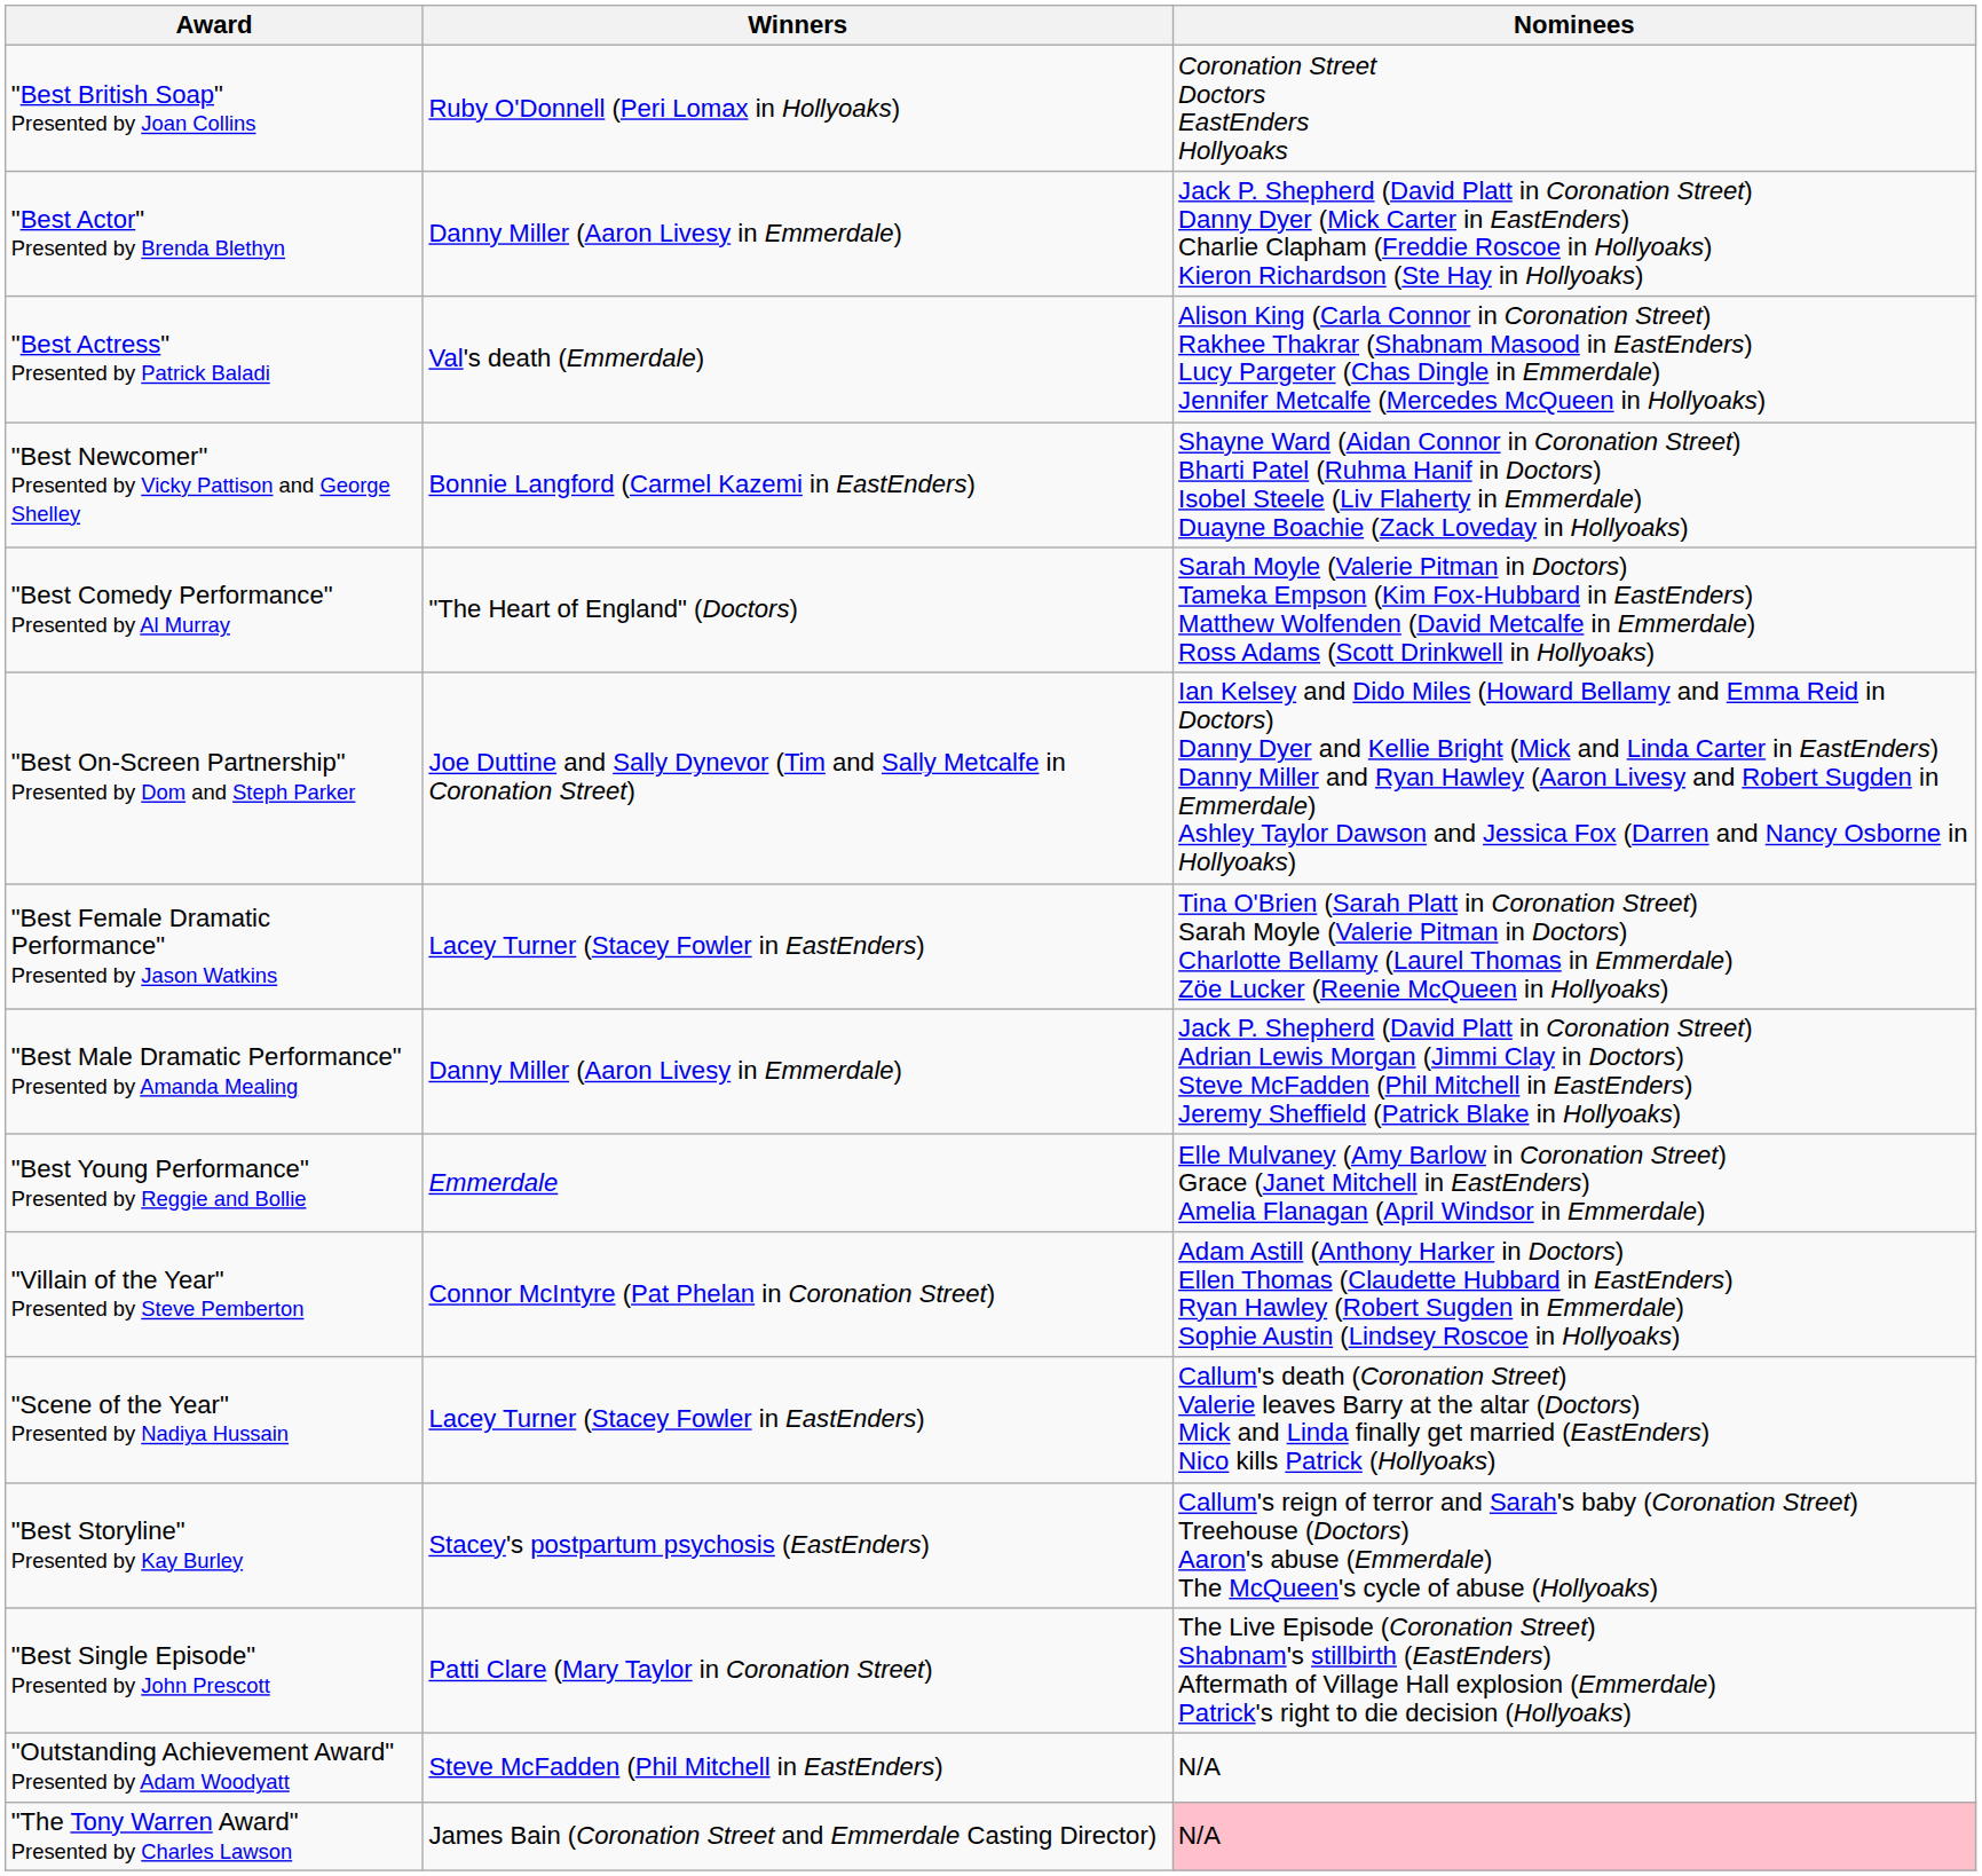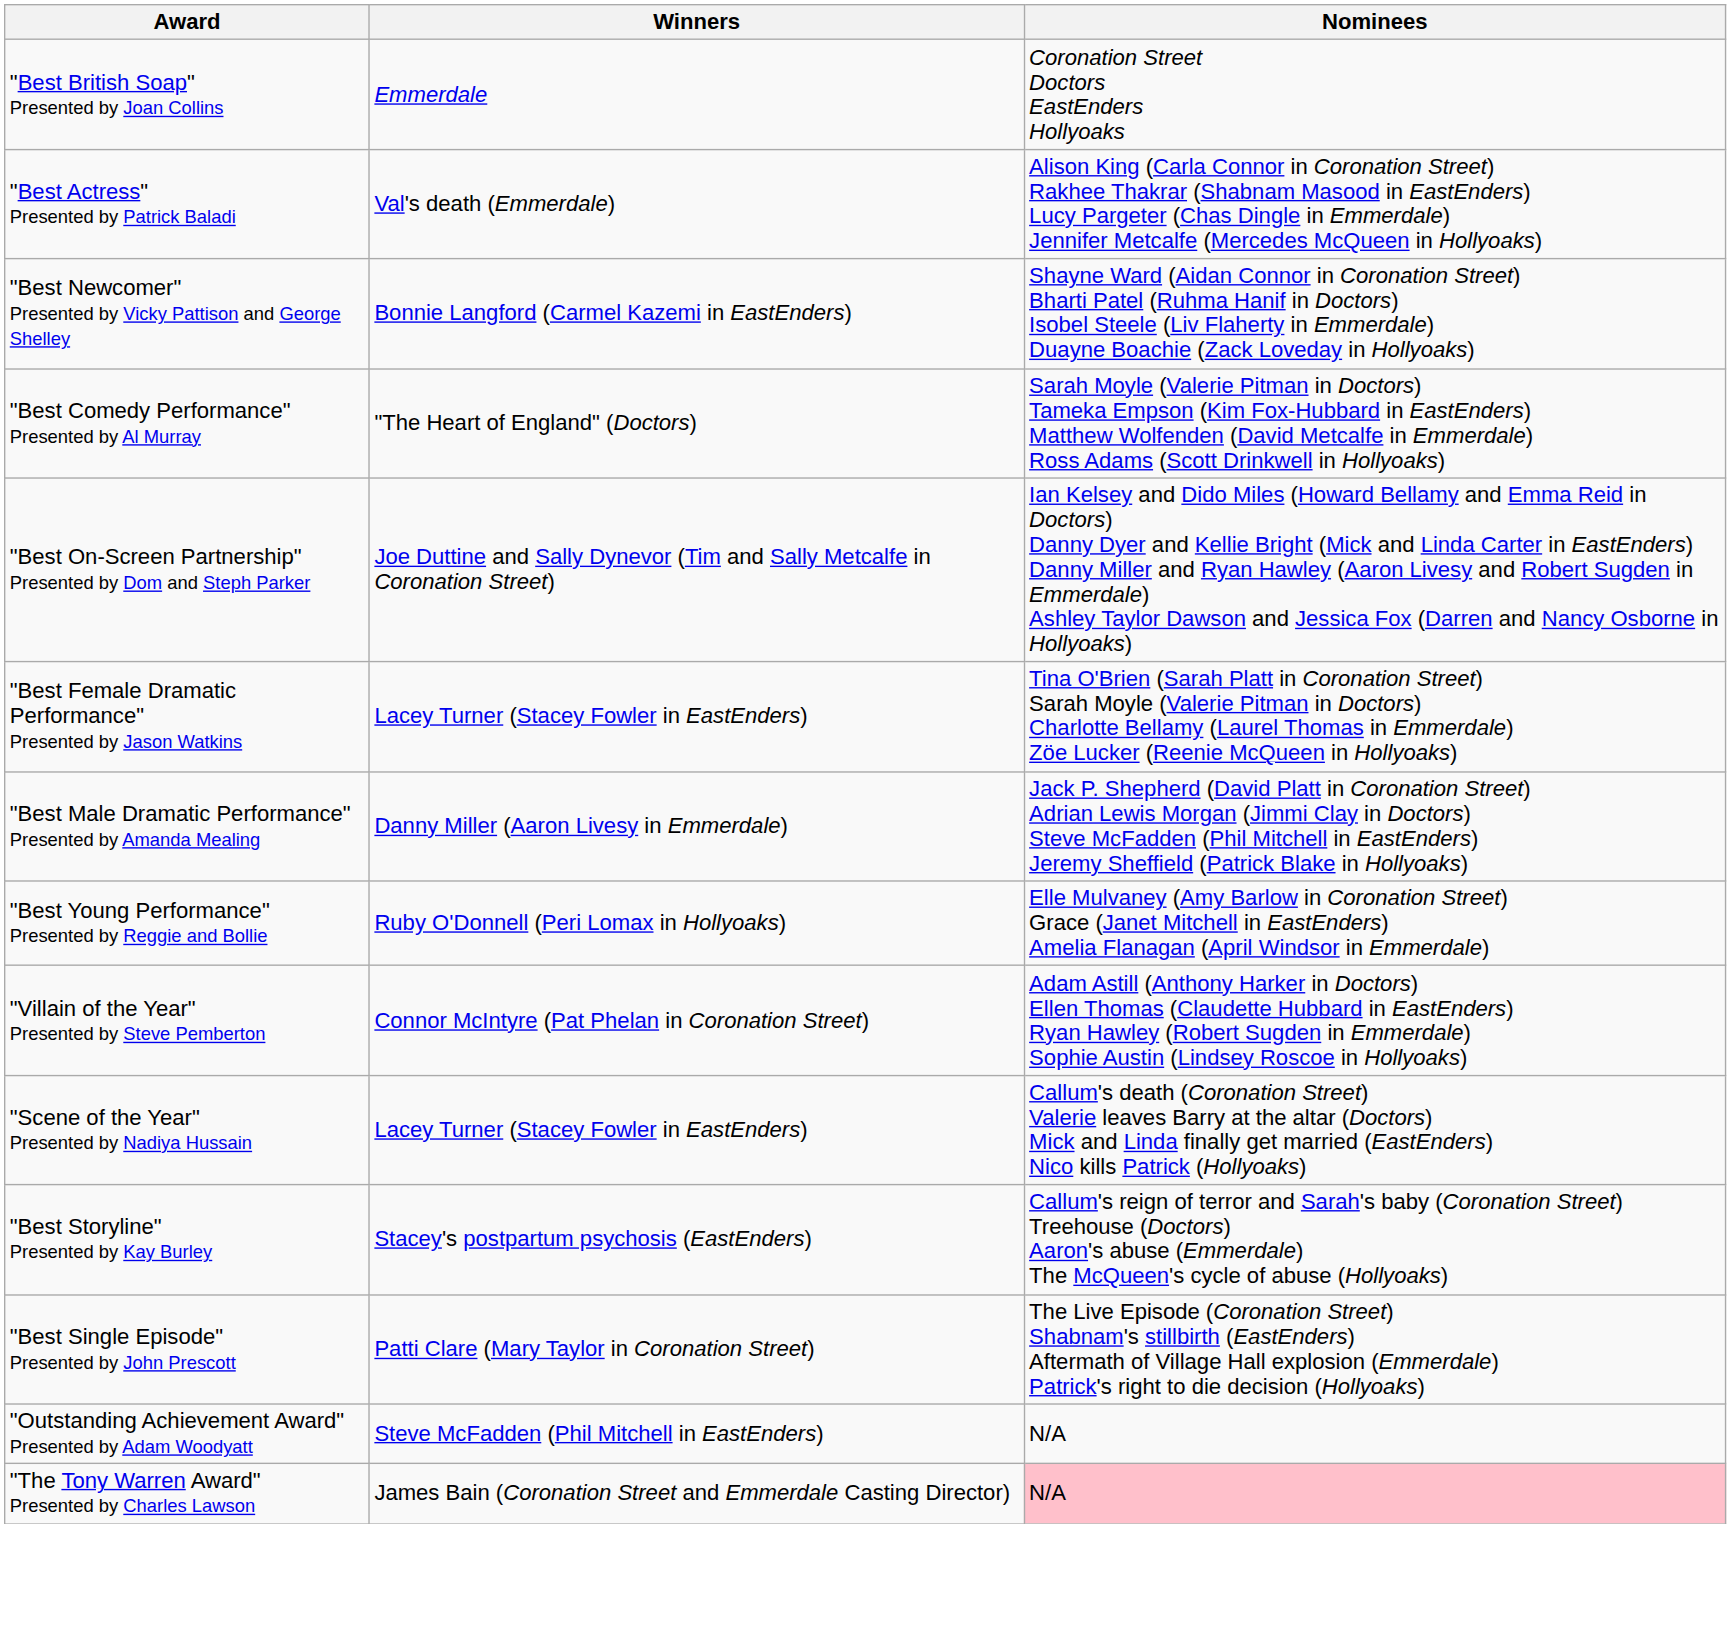"Best British Soap" Presented by Joan Collins | Winners: Ruby O'Donnell (Peri Lomax in Hollyoaks) -> Emmerdale
- row: "Best Actor" Presented by Brenda Blethyn | Danny Miller (Aaron Livesy in Emmerdale) | Jack P. Shepherd (David Platt in Coronation Street) Danny Dyer (Mick Carter in EastEnders) Charlie Clapham (Freddie Roscoe in Hollyoaks) Kieron Richardson (Ste Hay in Hollyoaks)
"Best Young Performance" Presented by Reggie and Bollie | Winners: Emmerdale -> Ruby O'Donnell (Peri Lomax in Hollyoaks)
